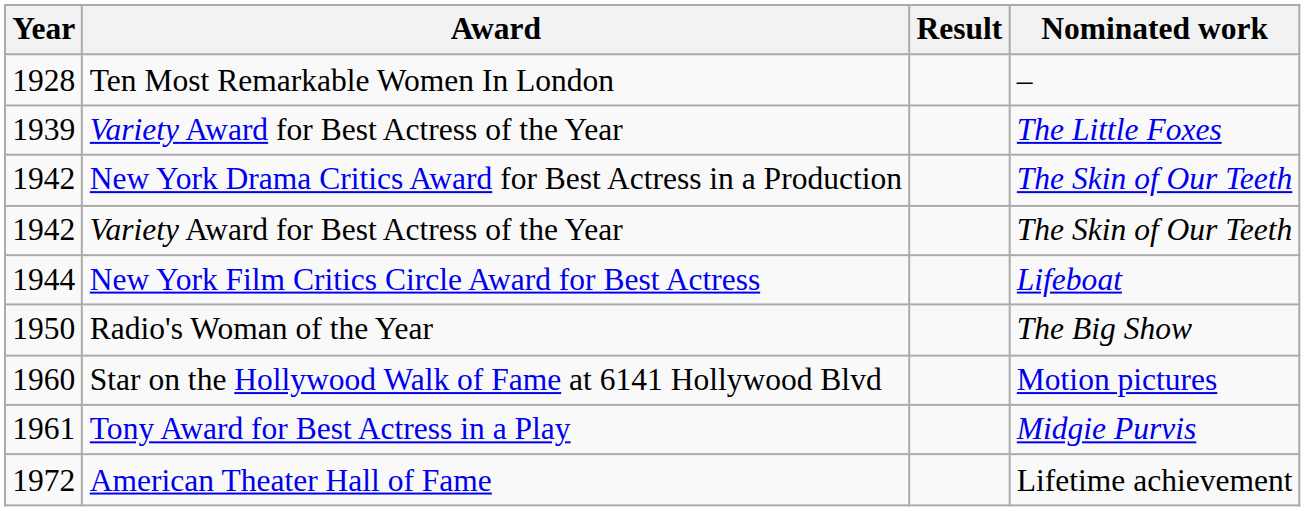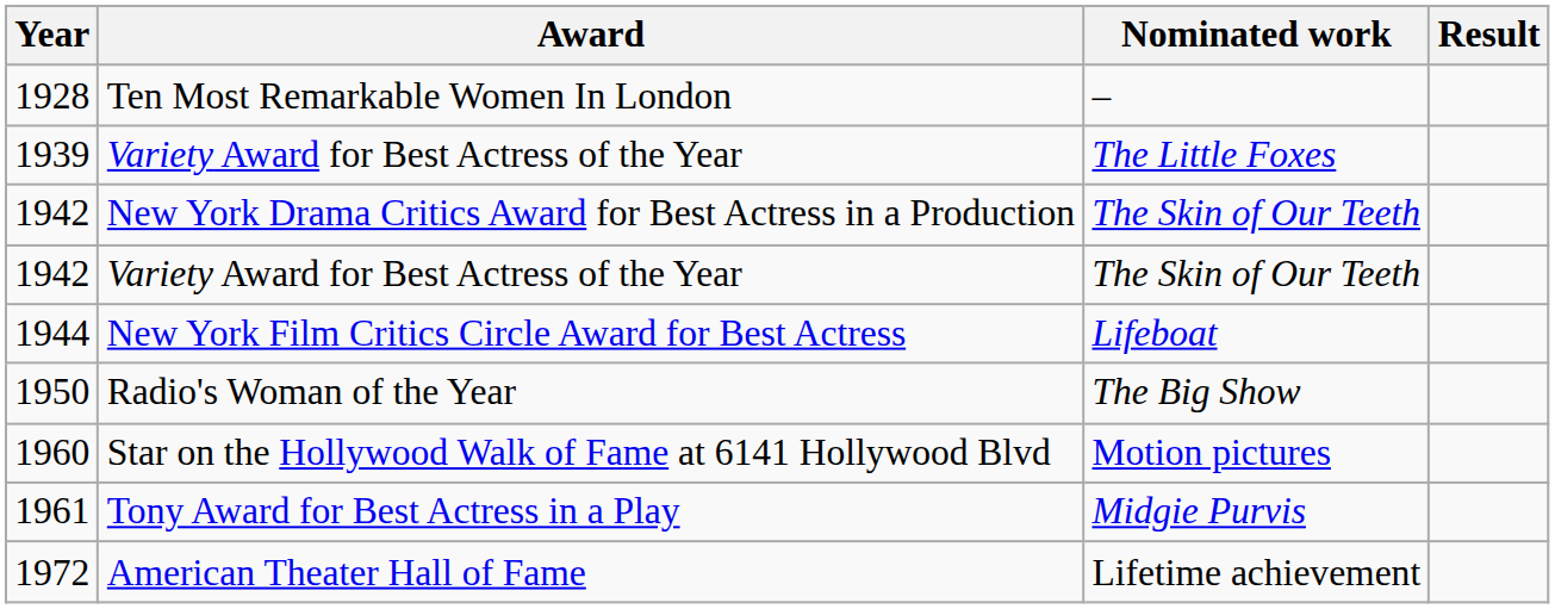columns swapped: Nominated work <-> Result
